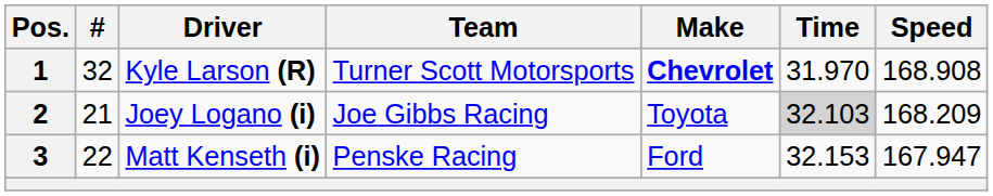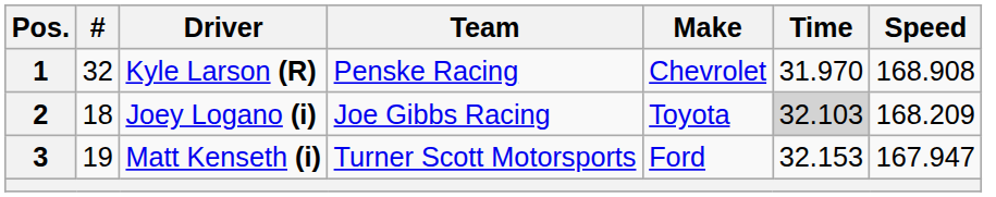1 | Team: Turner Scott Motorsports -> Penske Racing
1 | Make: bold -> normal
2 | #: 21 -> 18
3 | #: 22 -> 19
3 | Team: Penske Racing -> Turner Scott Motorsports
